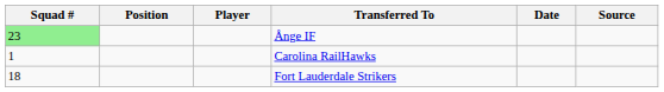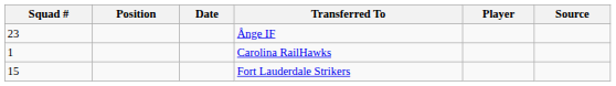columns swapped: Player <-> Date
Ånge IF | Squad #: lightgreen background -> no background
Fort Lauderdale Strikers | Squad #: 18 -> 15
